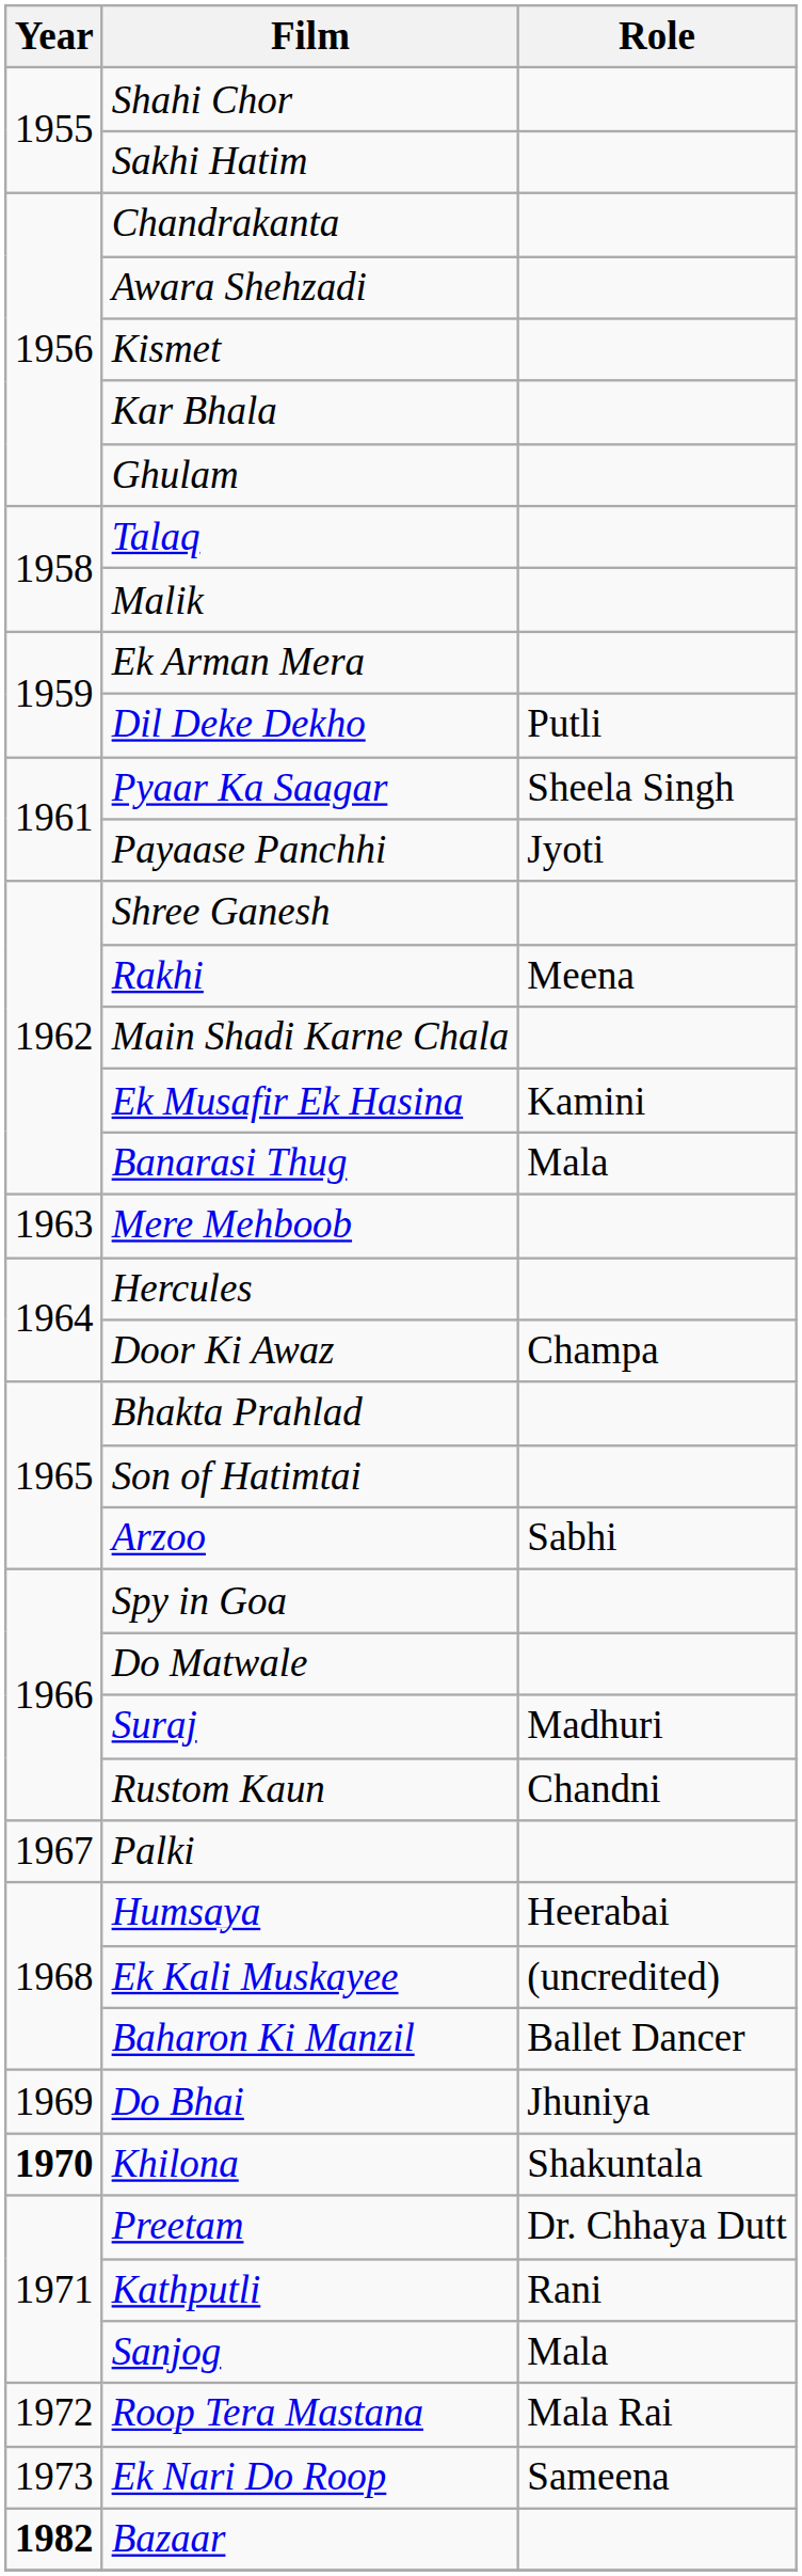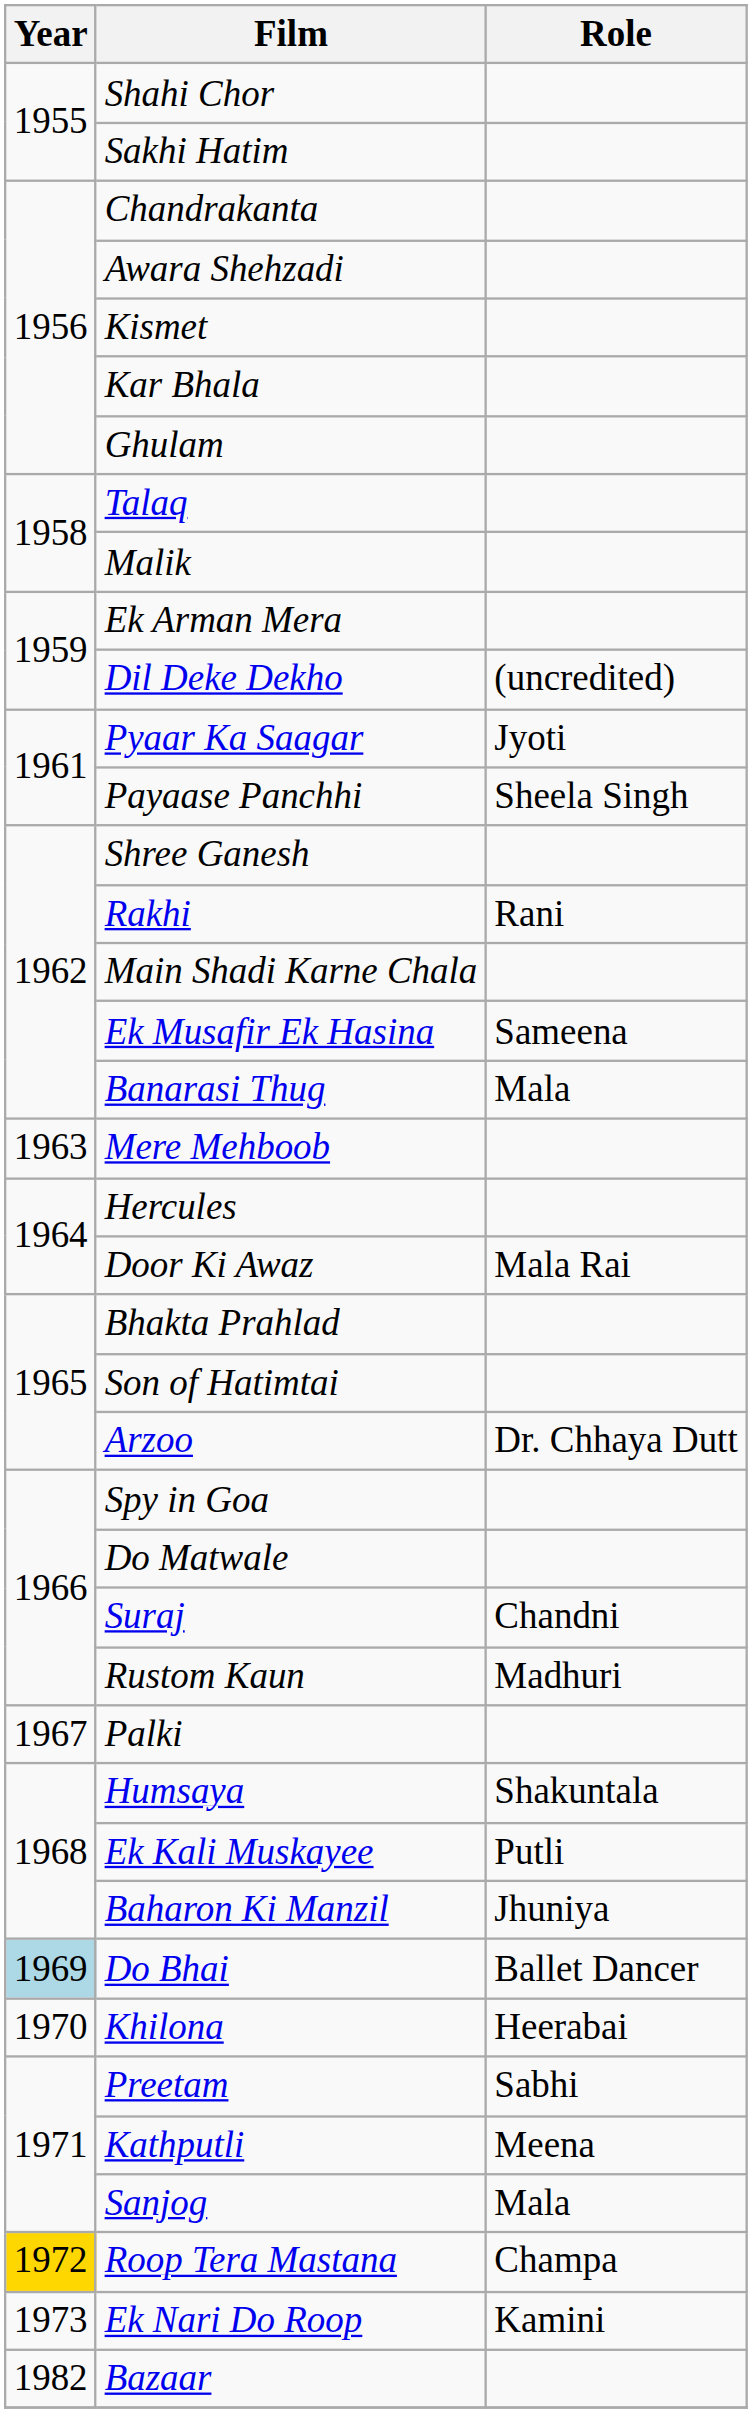Dil Deke Dekho | Role: Putli -> (uncredited)
Pyaar Ka Saagar | Role: Sheela Singh -> Jyoti
Payaase Panchhi | Role: Jyoti -> Sheela Singh
Rakhi | Role: Meena -> Rani
Ek Musafir Ek Hasina | Role: Kamini -> Sameena
Door Ki Awaz | Role: Champa -> Mala Rai
Arzoo | Role: Sabhi -> Dr. Chhaya Dutt
Suraj | Role: Madhuri -> Chandni
Rustom Kaun | Role: Chandni -> Madhuri
Humsaya | Role: Heerabai -> Shakuntala
Ek Kali Muskayee | Role: (uncredited) -> Putli
Baharon Ki Manzil | Role: Ballet Dancer -> Jhuniya
Do Bhai | Year: no background -> lightblue background
Do Bhai | Role: Jhuniya -> Ballet Dancer
Khilona | Year: bold -> normal
Khilona | Role: Shakuntala -> Heerabai
Preetam | Role: Dr. Chhaya Dutt -> Sabhi
Kathputli | Role: Rani -> Meena
Roop Tera Mastana | Year: no background -> gold background
Roop Tera Mastana | Role: Mala Rai -> Champa
Ek Nari Do Roop | Role: Sameena -> Kamini
Bazaar | Year: bold -> normal
